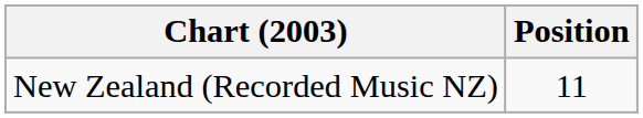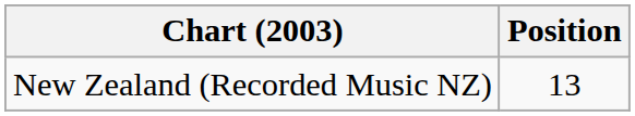New Zealand (Recorded Music NZ) | Position: 11 -> 13
